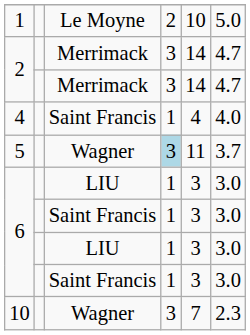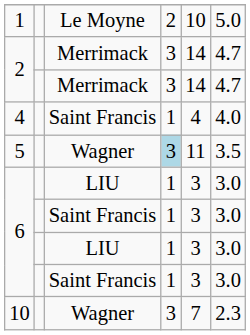5 | column 6: 3.7 -> 3.5
